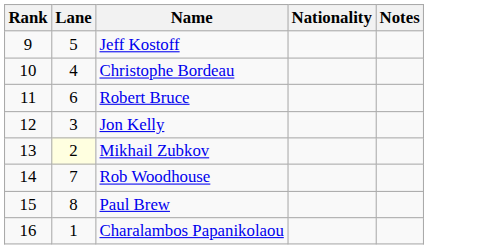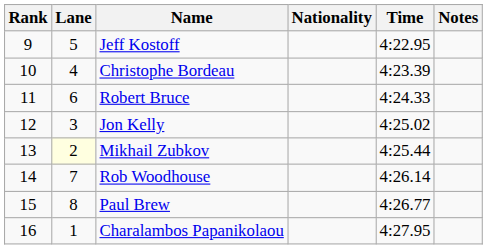+ column: Time | 4:22.95 | 4:23.39 | 4:24.33 | 4:25.02 | 4:25.44 | 4:26.14 | 4:26.77 | 4:27.95
